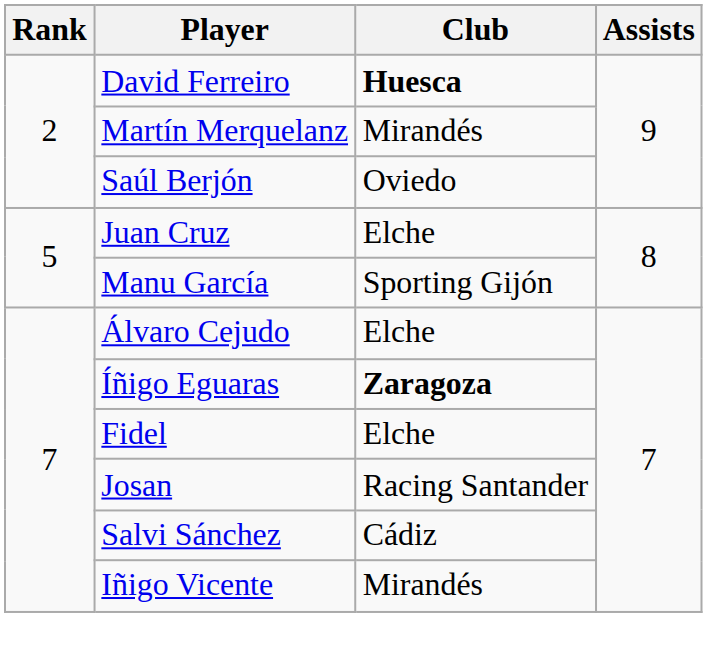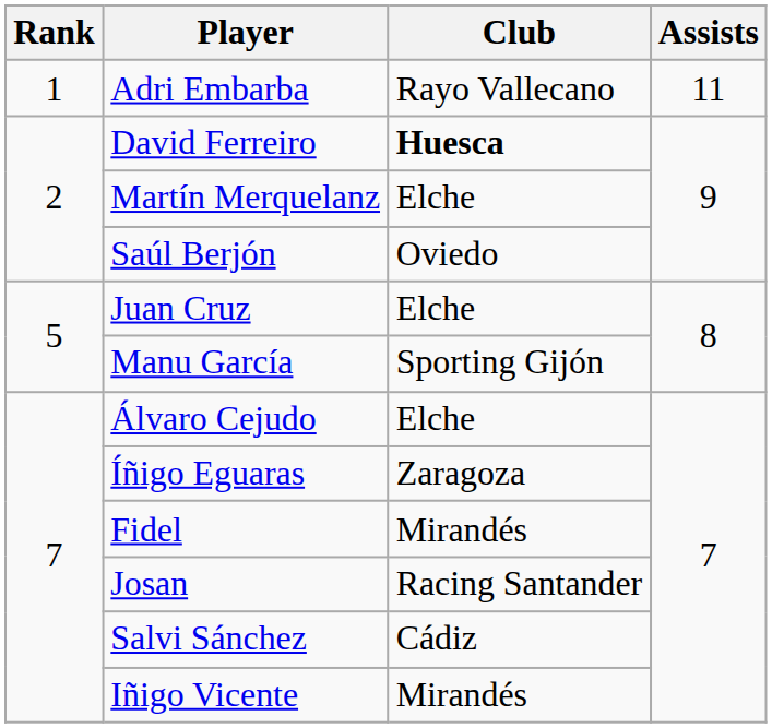+ row: 1 | Adri Embarba | Rayo Vallecano | 11
Martín Merquelanz | Club: Mirandés -> Elche
Íñigo Eguaras | Club: bold -> normal
Fidel | Club: Elche -> Mirandés
